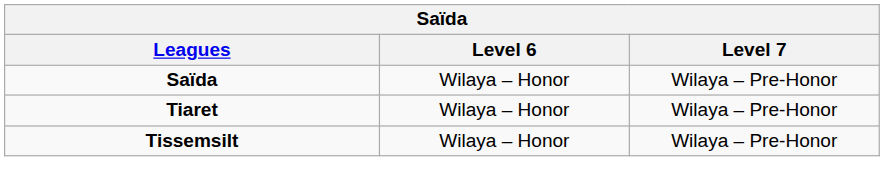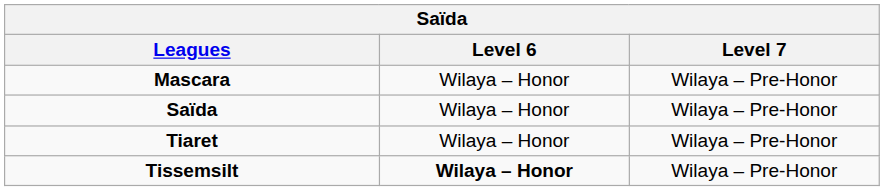+ row: Mascara | Wilaya – Honor | Wilaya – Pre-Honor
Tissemsilt | Level 6: normal -> bold
